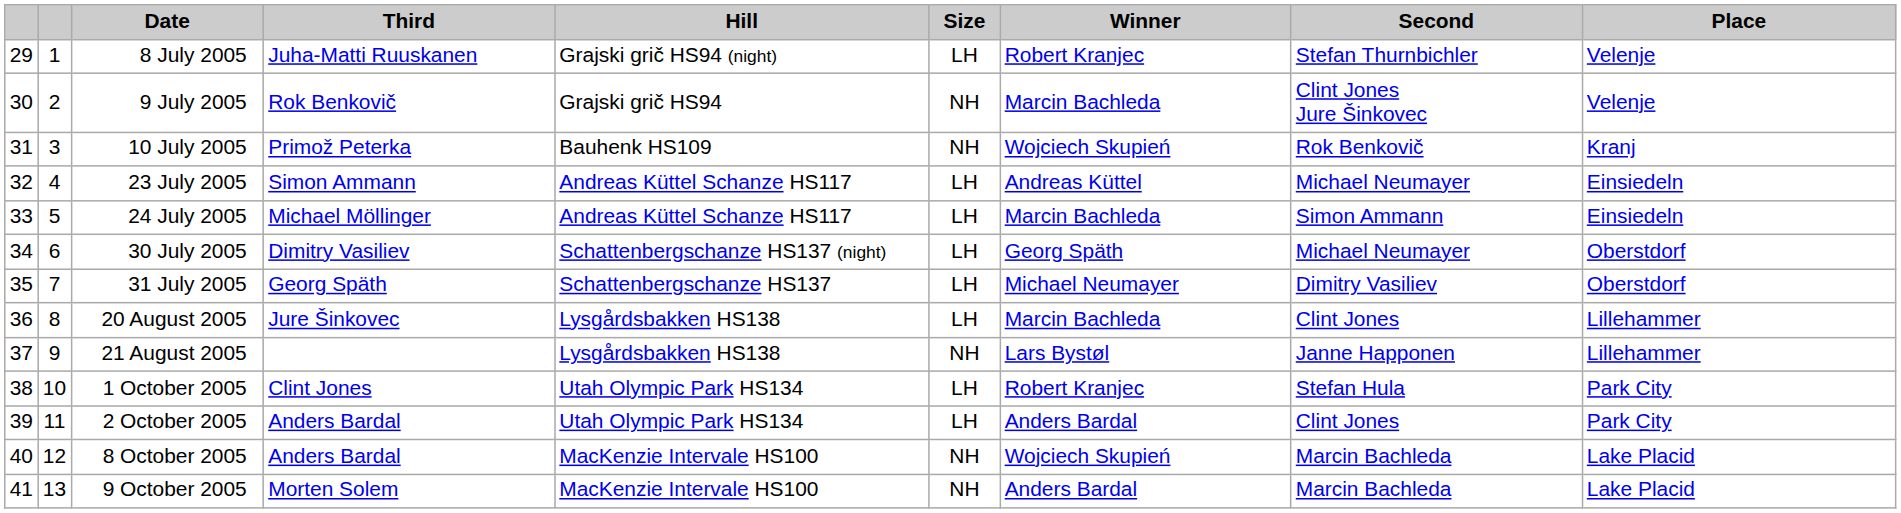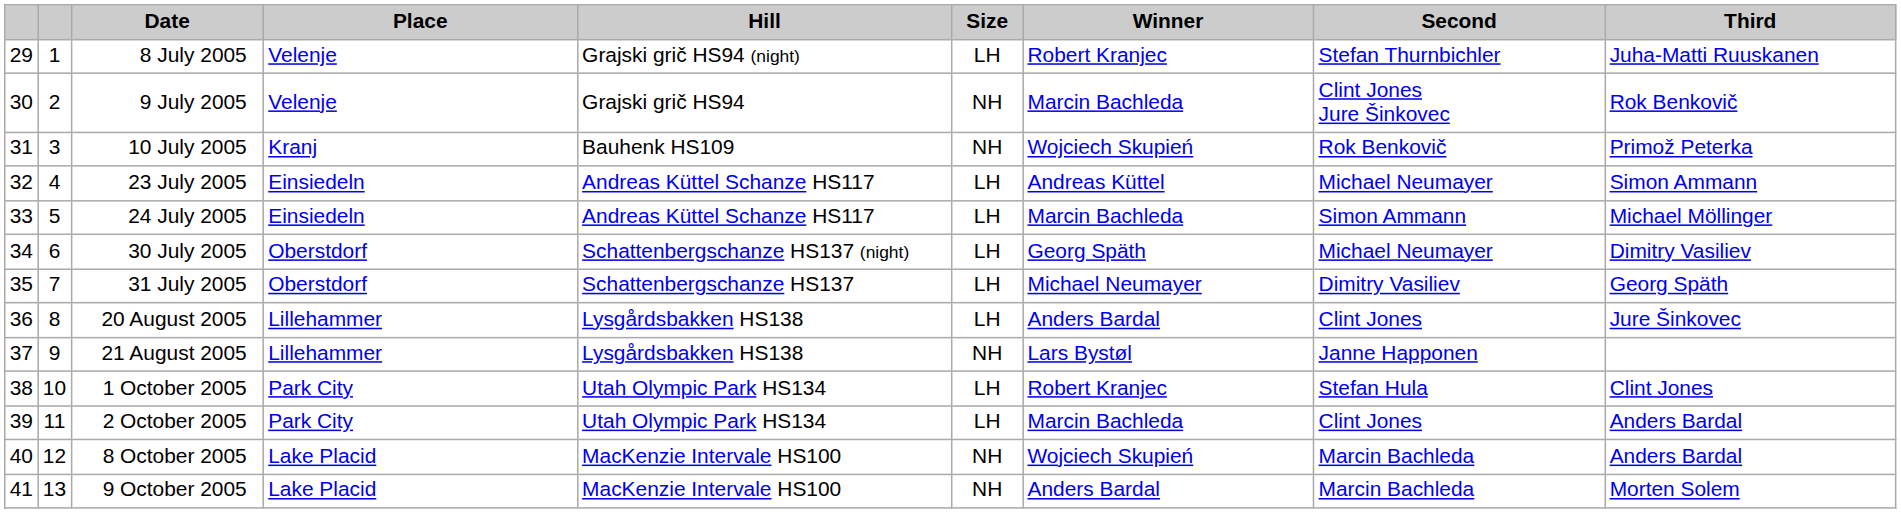columns swapped: Place <-> Third
20 August 2005 | Winner: Marcin Bachleda -> Anders Bardal
2 October 2005 | Winner: Anders Bardal -> Marcin Bachleda
